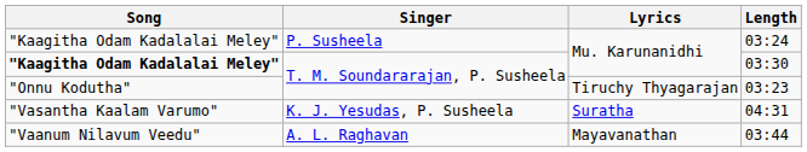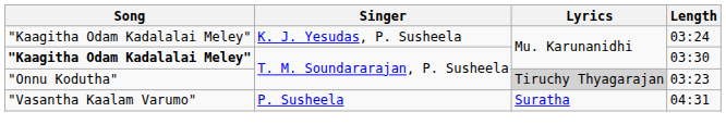03:24 | Singer: P. Susheela -> K. J. Yesudas, P. Susheela
03:23 | Lyrics: no background -> lightgrey background
04:31 | Singer: K. J. Yesudas, P. Susheela -> P. Susheela
- row: "Vaanum Nilavum Veedu" | A. L. Raghavan | Mayavanathan | 03:44
